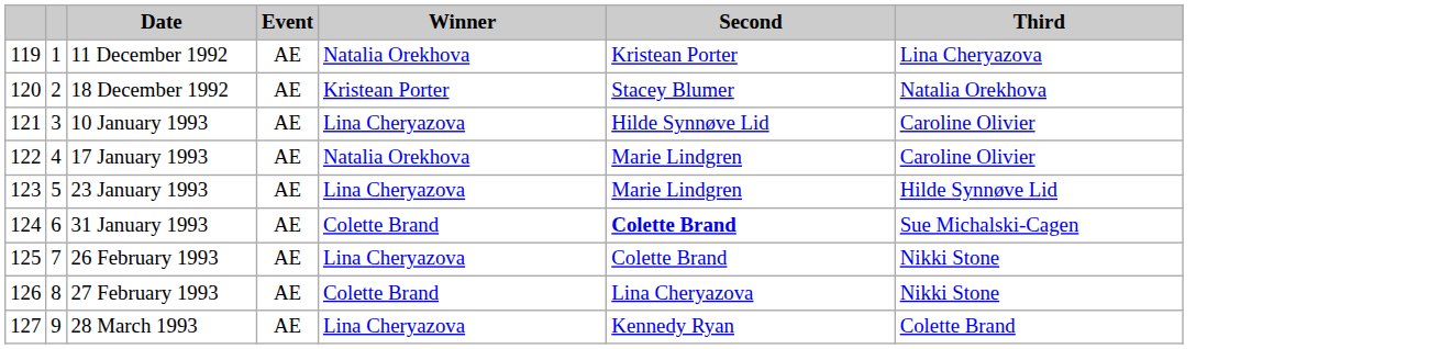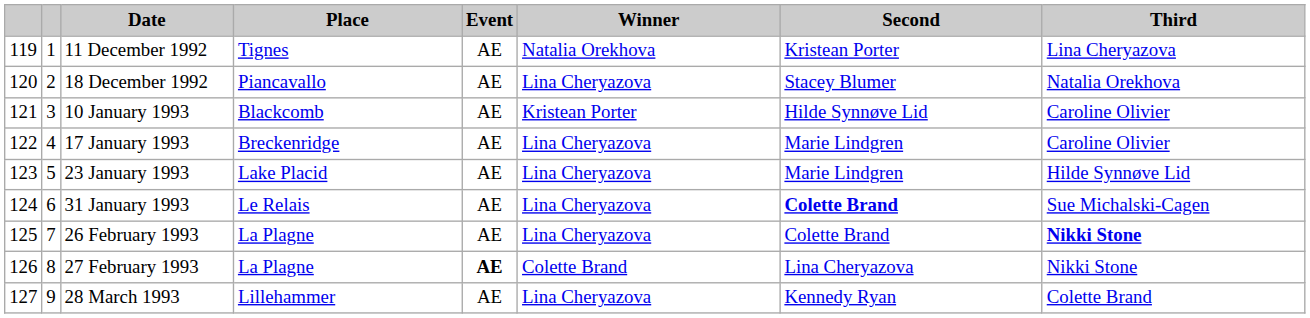+ column: Place | Tignes | Piancavallo | Blackcomb | Breckenridge | Lake Placid | Le Relais | La Plagne | La Plagne | Lillehammer
18 December 1992 | Winner: Kristean Porter -> Lina Cheryazova
10 January 1993 | Winner: Lina Cheryazova -> Kristean Porter
17 January 1993 | Winner: Natalia Orekhova -> Lina Cheryazova
31 January 1993 | Winner: Colette Brand -> Lina Cheryazova
26 February 1993 | Third: normal -> bold
27 February 1993 | Event: normal -> bold
